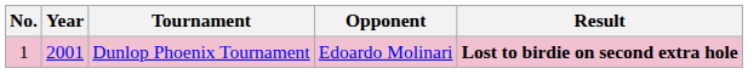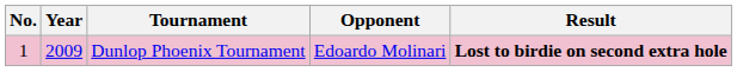Dunlop Phoenix Tournament | Year: 2001 -> 2009
